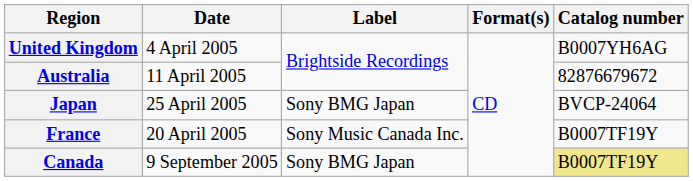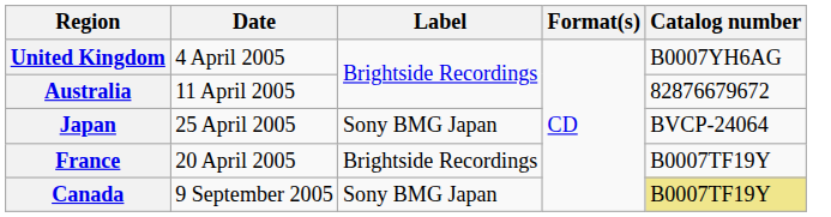France | Label: Sony Music Canada Inc. -> Brightside Recordings
